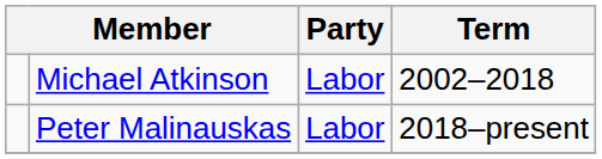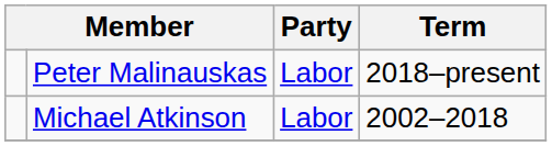rows swapped: Michael Atkinson <-> Peter Malinauskas
